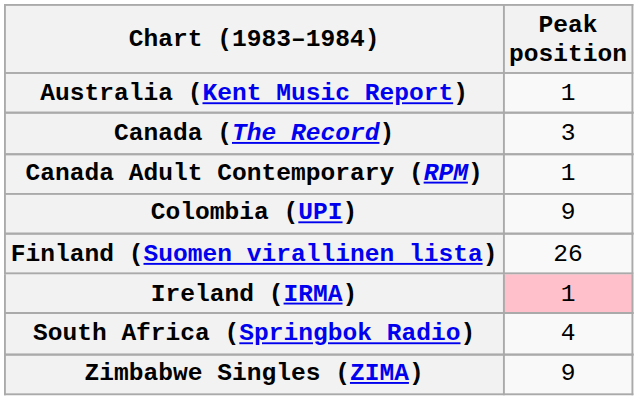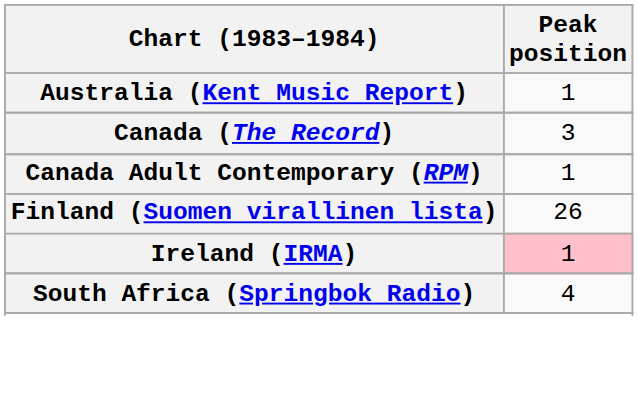- row: Colombia (UPI) | 9
- row: Zimbabwe Singles (ZIMA) | 9
